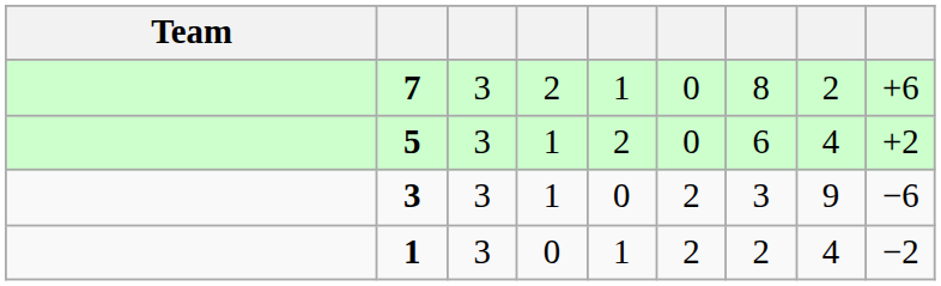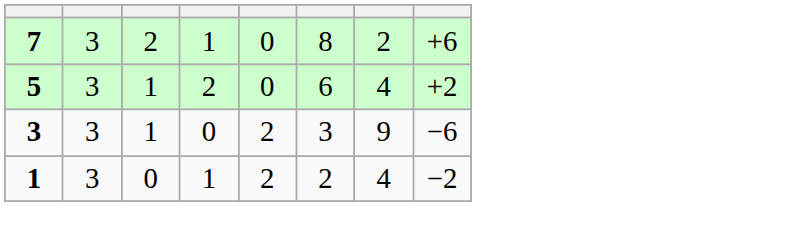- column: Team
